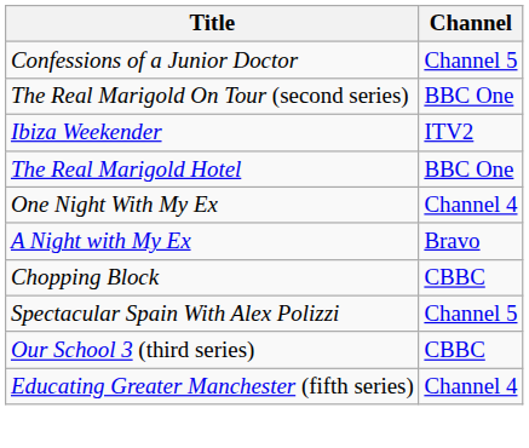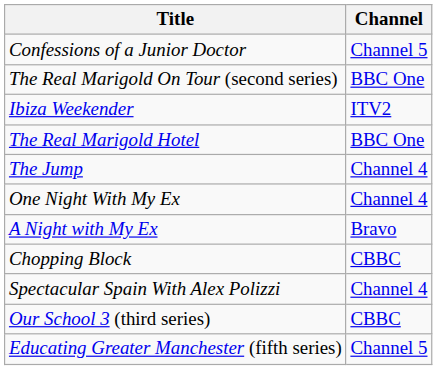+ row: The Jump | Channel 4
Spectacular Spain With Alex Polizzi | Channel: Channel 5 -> Channel 4
Educating Greater Manchester (fifth series) | Channel: Channel 4 -> Channel 5
